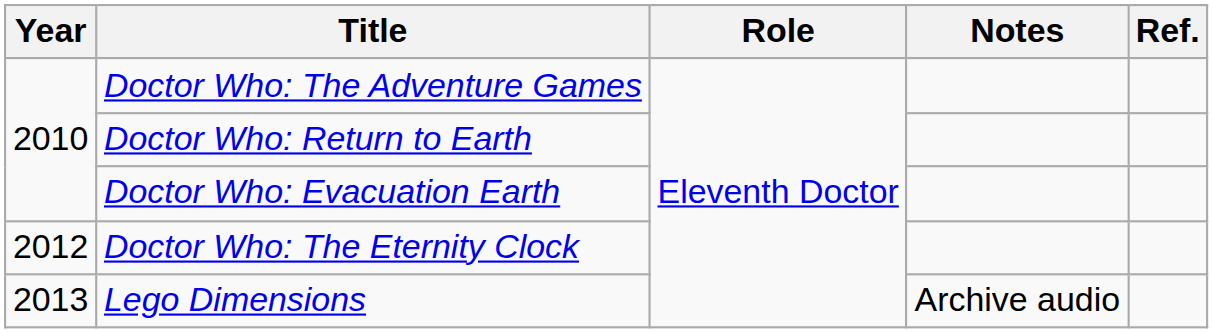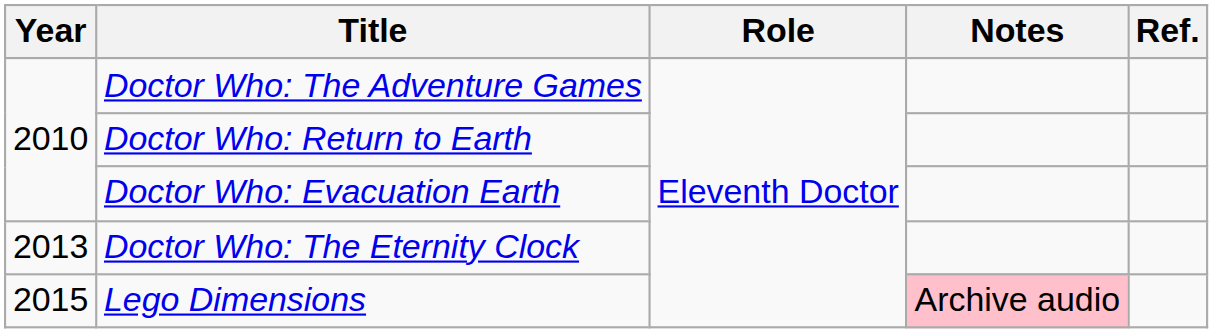Doctor Who: The Eternity Clock | Year: 2012 -> 2013
Lego Dimensions | Year: 2013 -> 2015
Lego Dimensions | Notes: no background -> pink background
